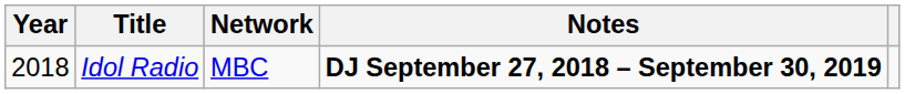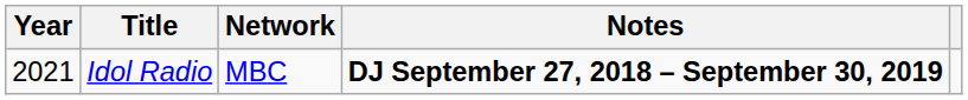Idol Radio | Year: 2018 -> 2021
